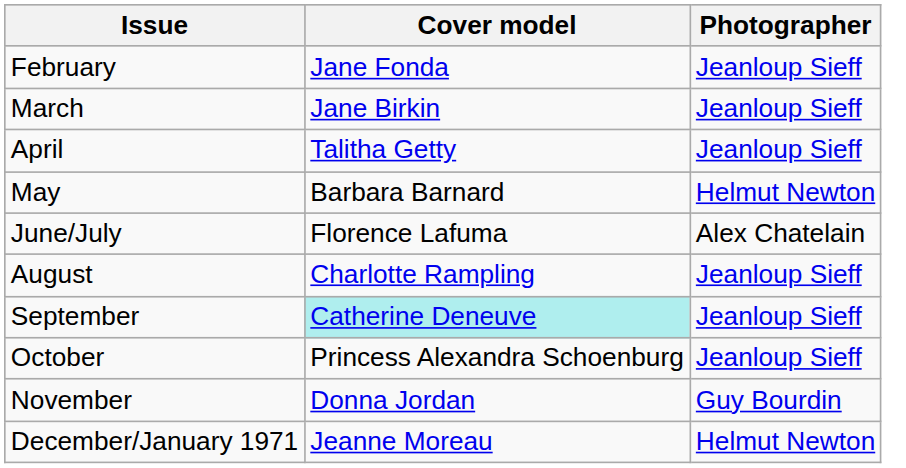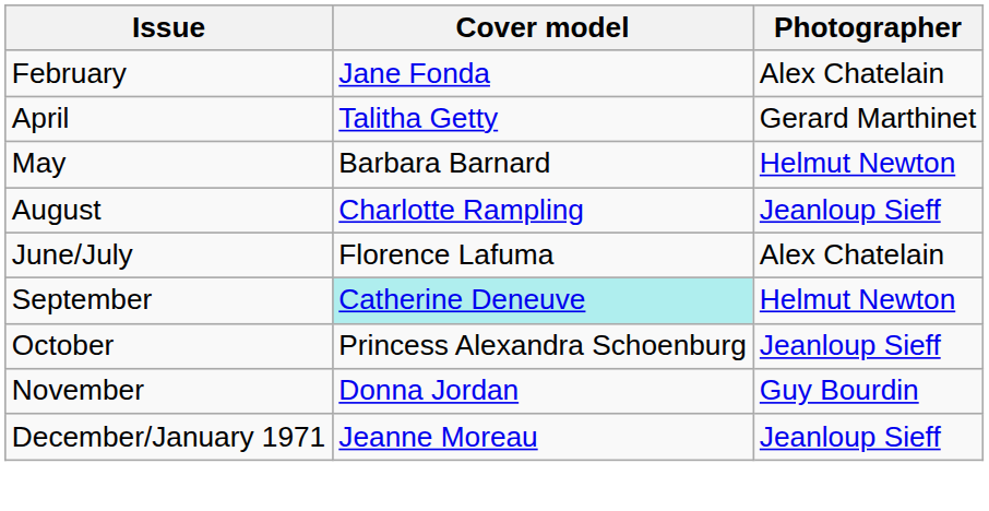February | Photographer: Jeanloup Sieff -> Alex Chatelain
- row: March | Jane Birkin | Jeanloup Sieff
April | Photographer: Jeanloup Sieff -> Gerard Marthinet
rows swapped: June/July <-> August
September | Photographer: Jeanloup Sieff -> Helmut Newton
December/January 1971 | Photographer: Helmut Newton -> Jeanloup Sieff
